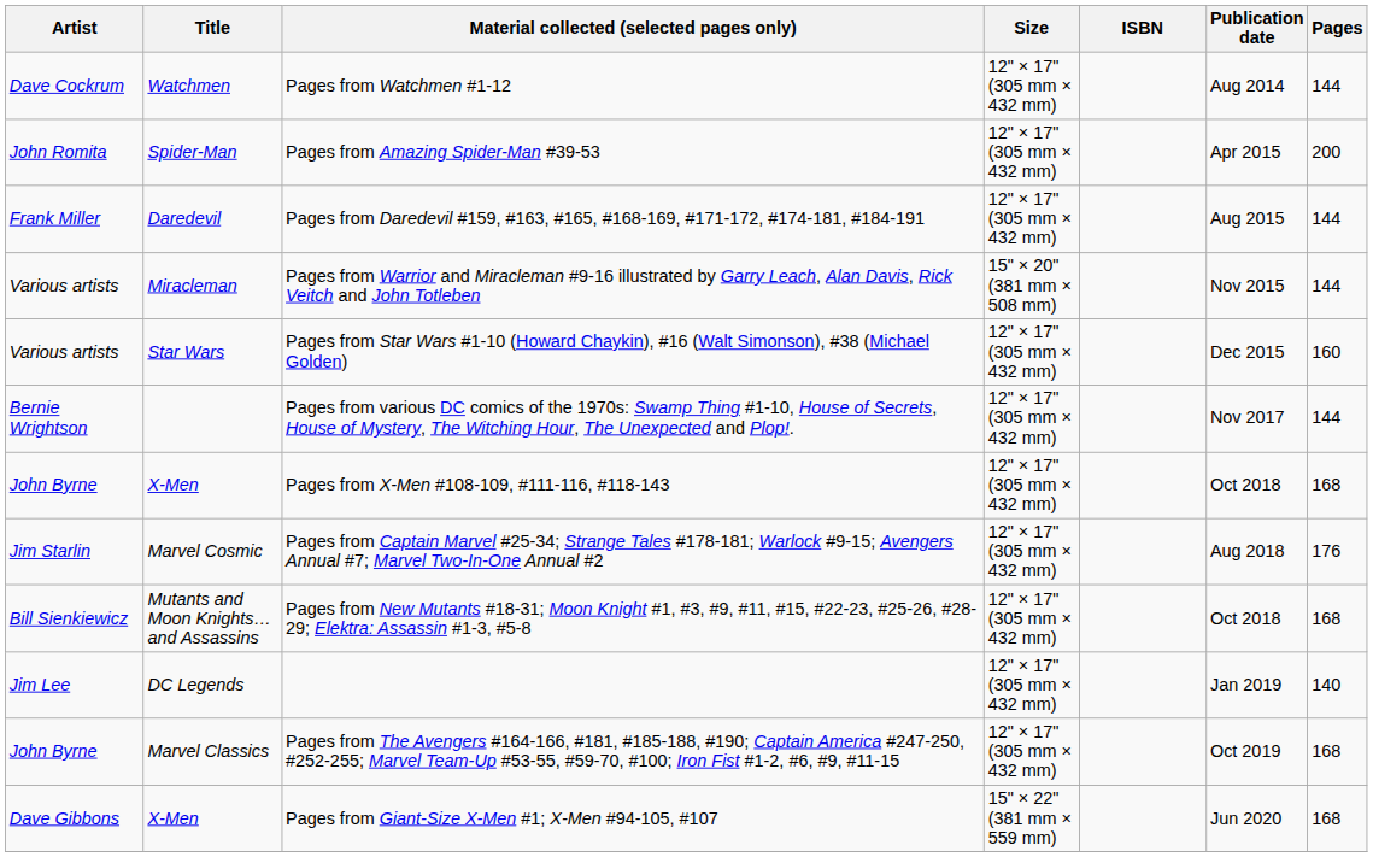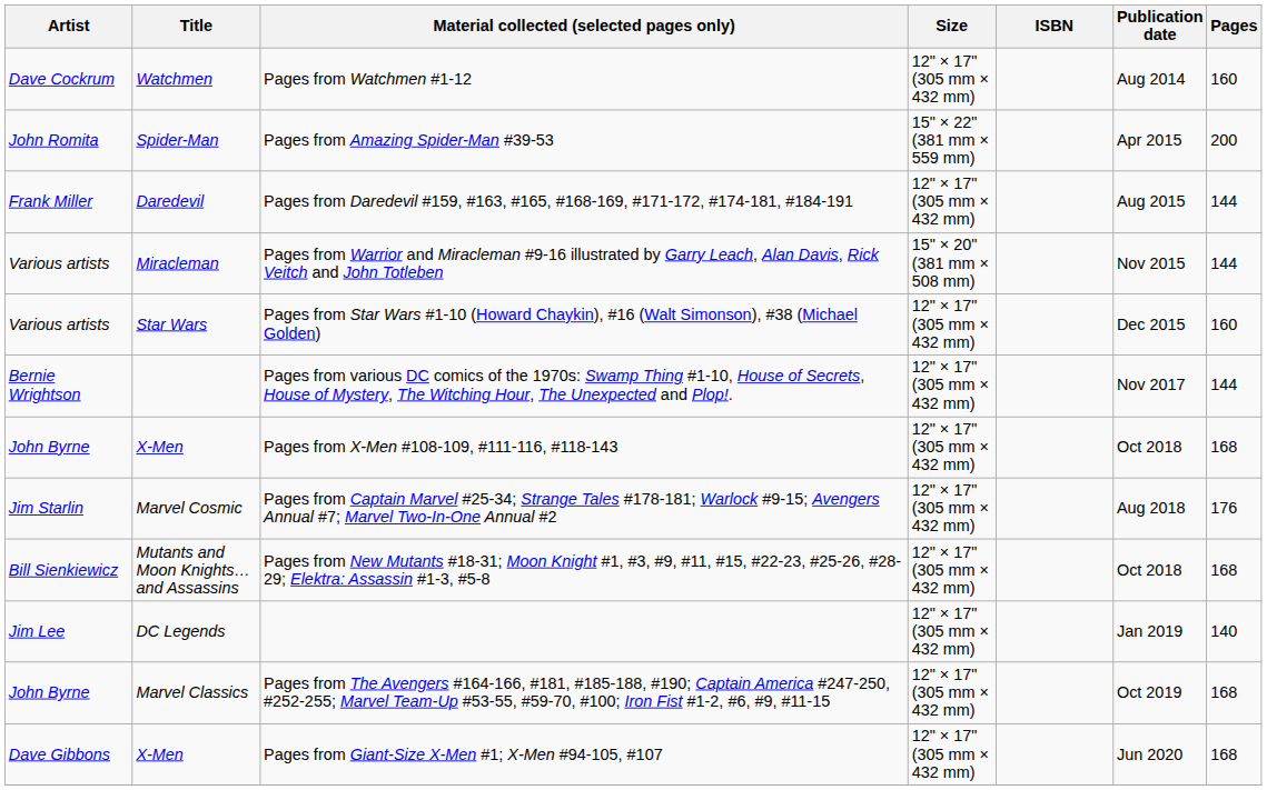Pages from Watchmen #1-12 | Pages: 144 -> 160
Pages from Amazing Spider-Man #39-53 | Size: 12" × 17" (305 mm × 432 mm) -> 15" × 22" (381 mm × 559 mm)
Pages from Giant-Size X-Men #1; X-Men #94-105, #107 | Size: 15" × 22" (381 mm × 559 mm) -> 12" × 17" (305 mm × 432 mm)
